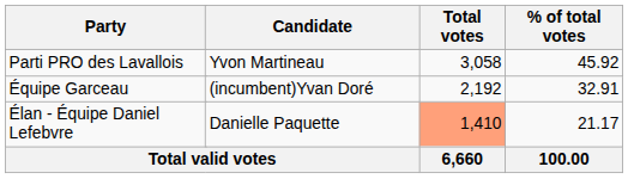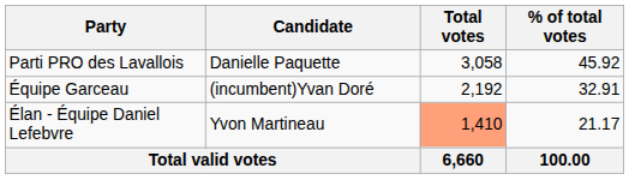Parti PRO des Lavallois | Candidate: Yvon Martineau -> Danielle Paquette
Élan - Équipe Daniel Lefebvre | Candidate: Danielle Paquette -> Yvon Martineau
